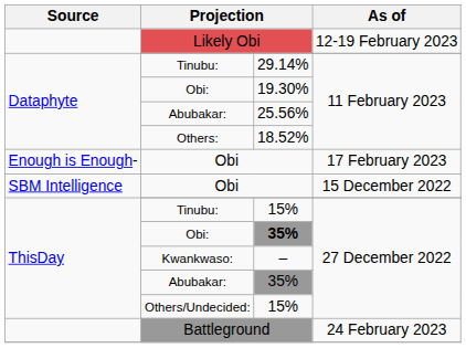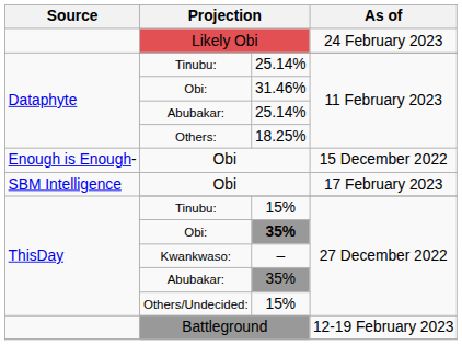Likely Obi | As of: 12-19 February 2023 -> 24 February 2023
Dataphyte / Tinubu: | column 3: 29.14% -> 25.14%
Dataphyte / Obi: | column 3: 19.30% -> 31.46%
Dataphyte / Abubakar: | column 3: 25.56% -> 25.14%
Others: | column 3: 18.52% -> 18.25%
Enough is Enough- / Obi | As of: 17 February 2023 -> 15 December 2022
SBM Intelligence / Obi | As of: 15 December 2022 -> 17 February 2023
Battleground | As of: 24 February 2023 -> 12-19 February 2023
